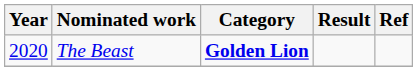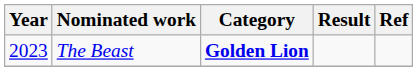The Beast | Year: 2020 -> 2023
